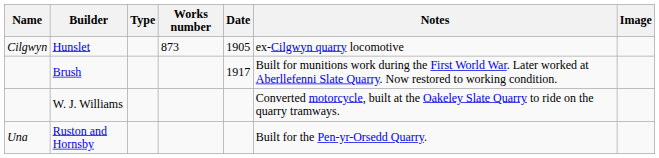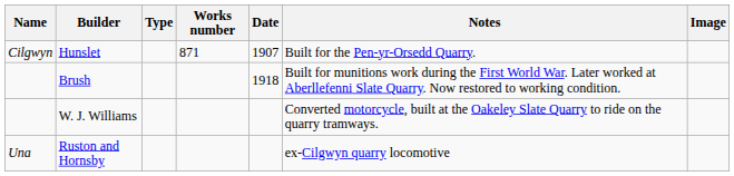Hunslet | Works number: 873 -> 871
Hunslet | Date: 1905 -> 1907
Hunslet | Notes: ex-Cilgwyn quarry locomotive -> Built for the Pen-yr-Orsedd Quarry.
Brush | Date: 1917 -> 1918
Ruston and Hornsby | Notes: Built for the Pen-yr-Orsedd Quarry. -> ex-Cilgwyn quarry locomotive
